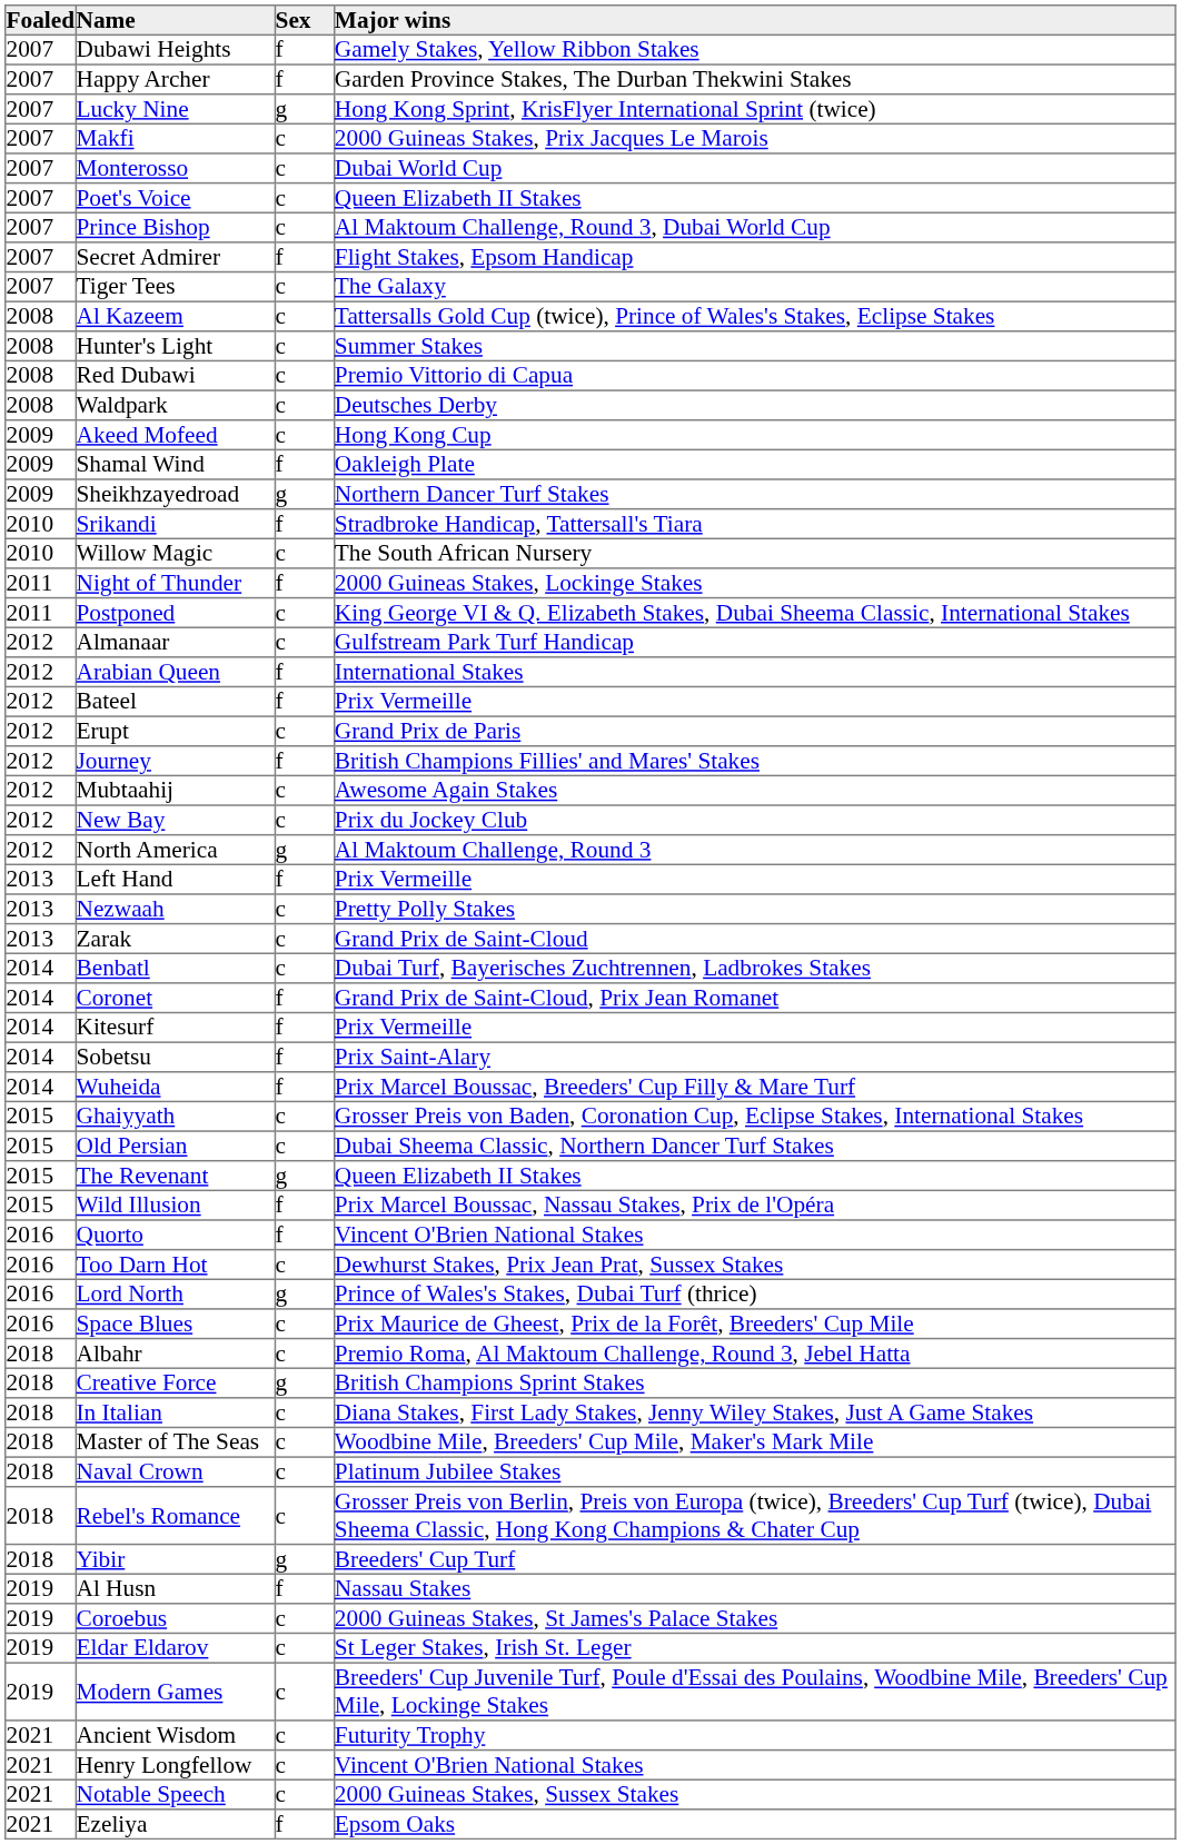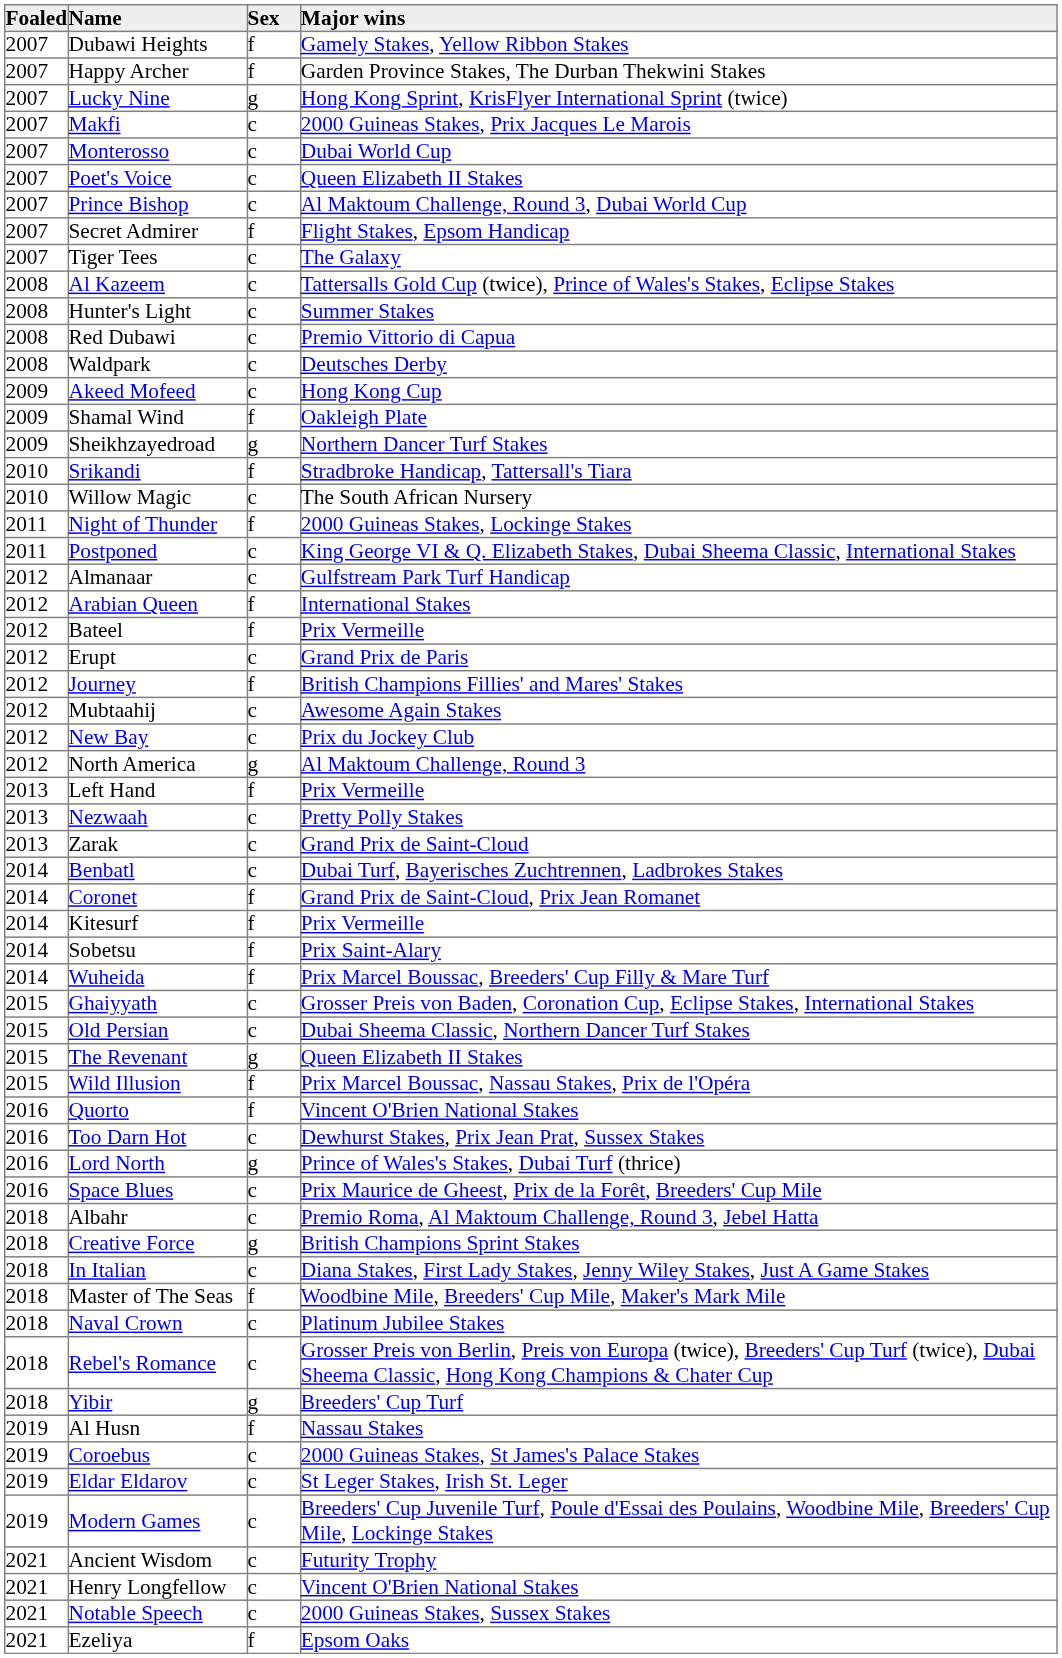Master of The Seas | Sex: c -> f
